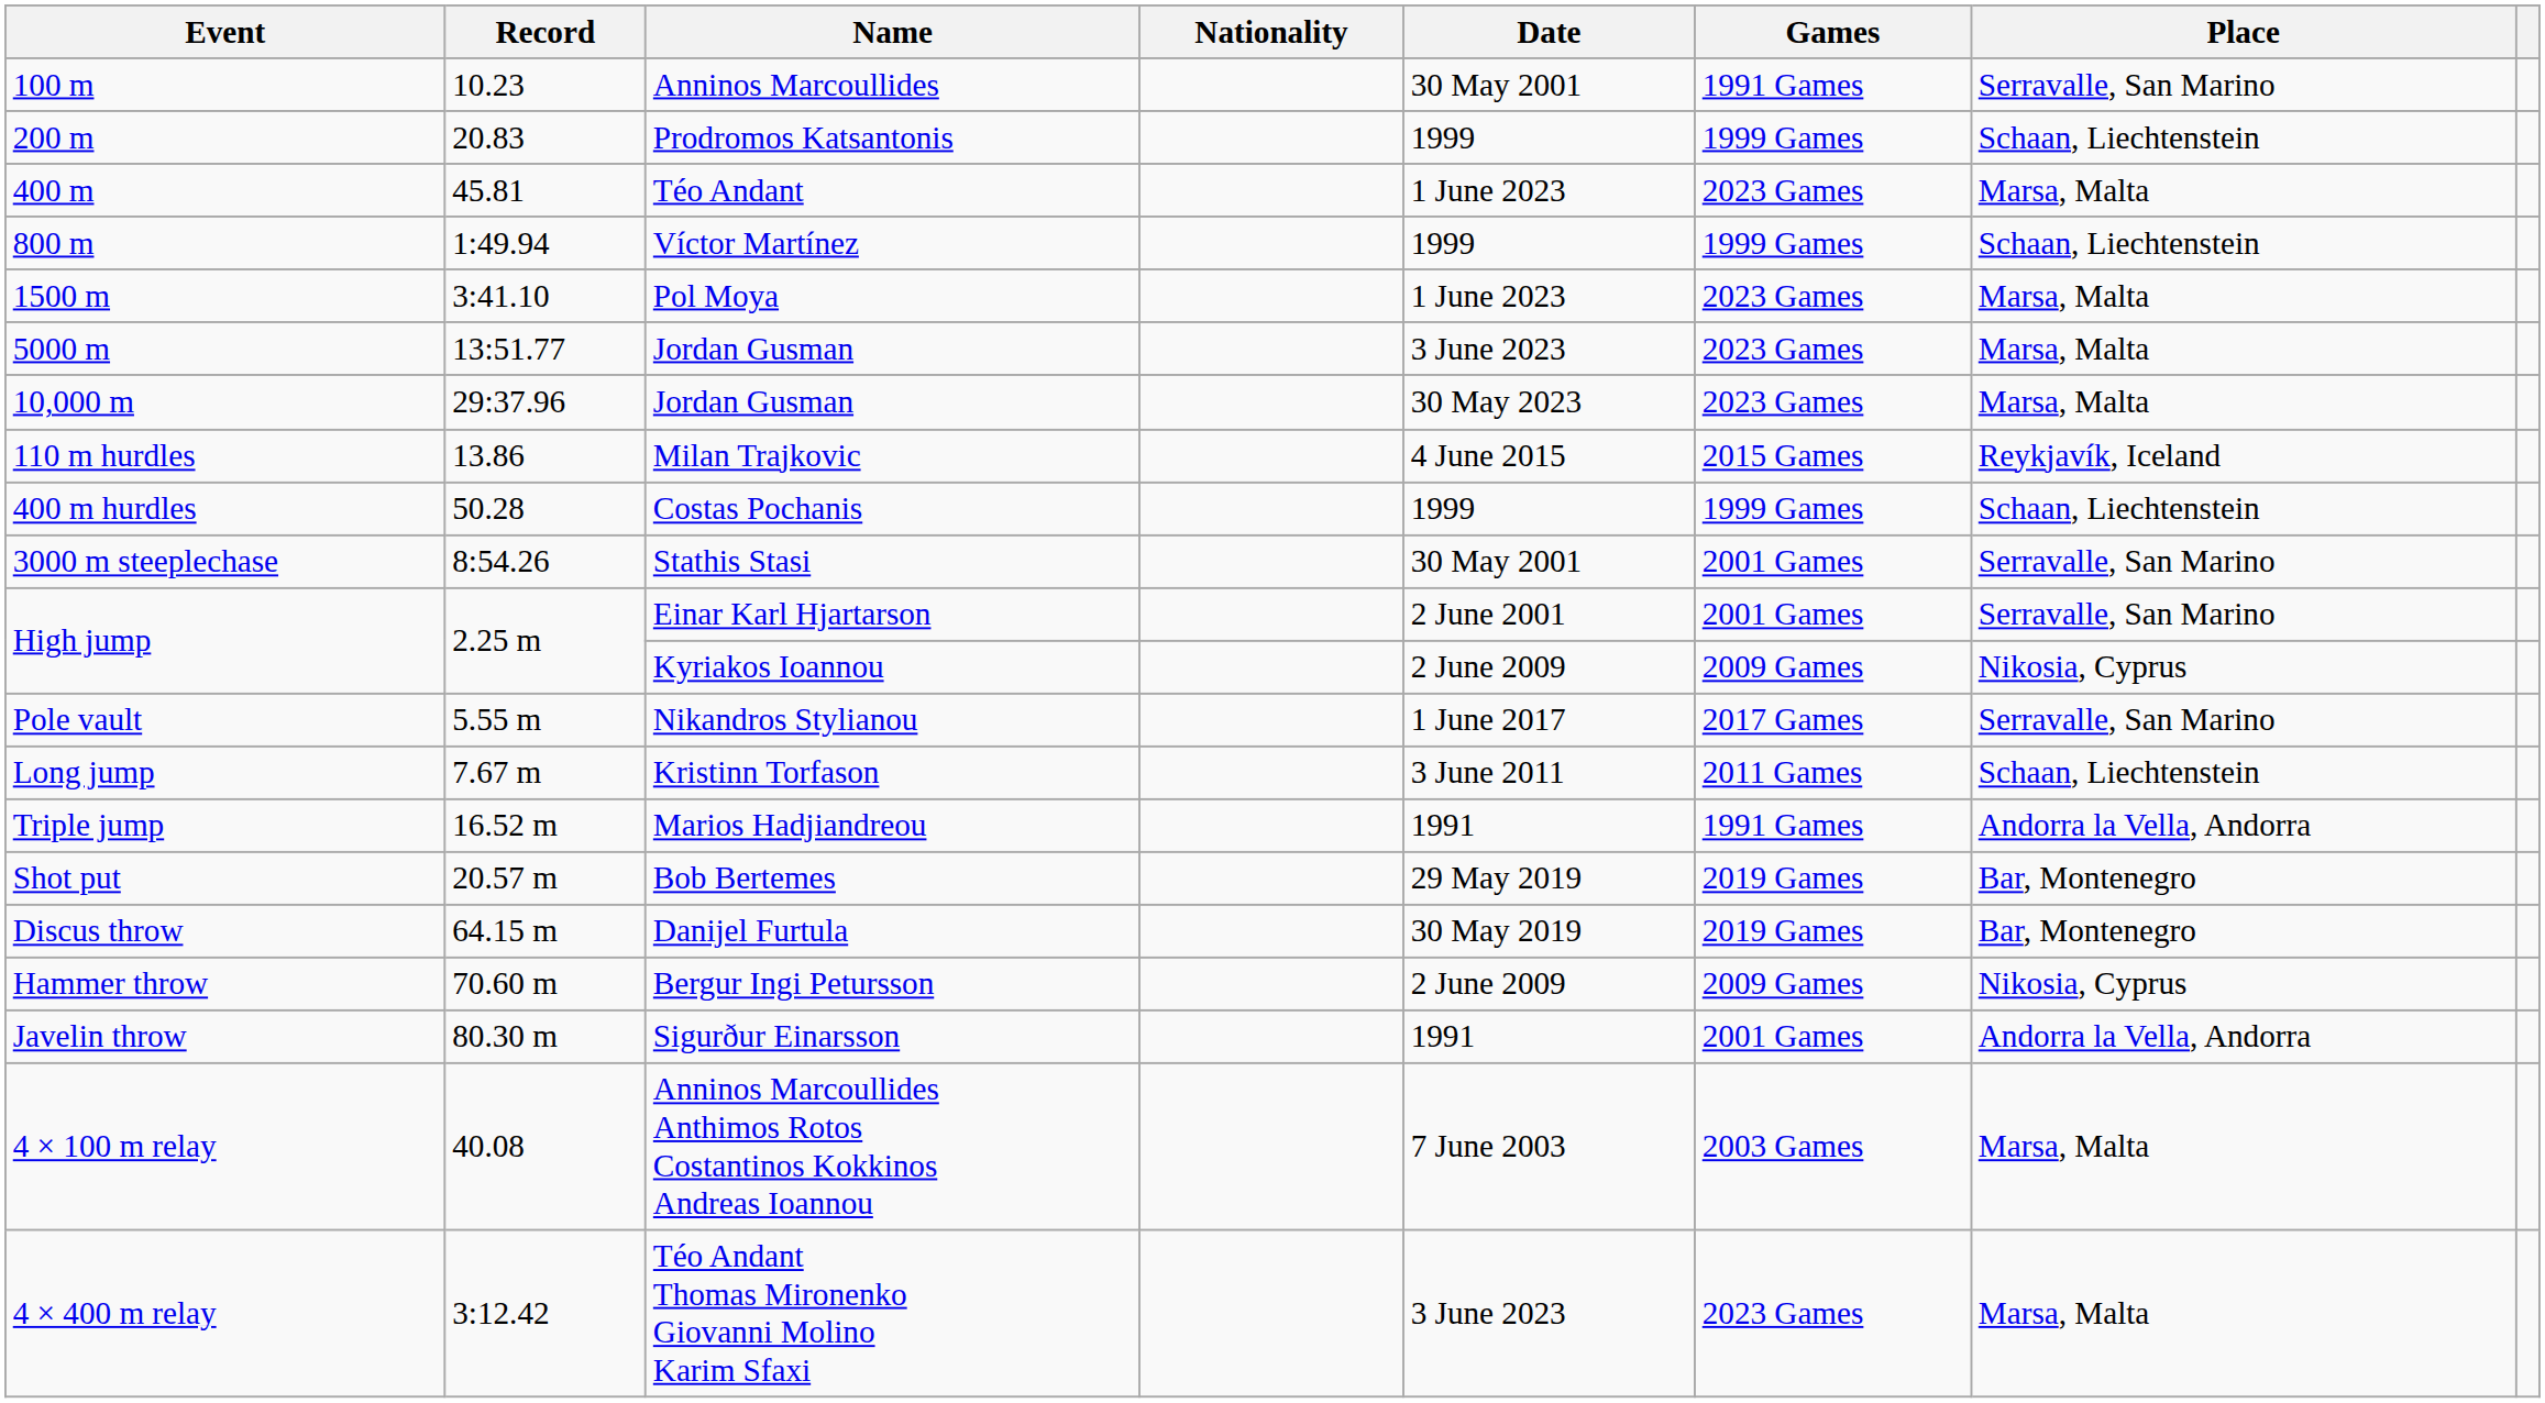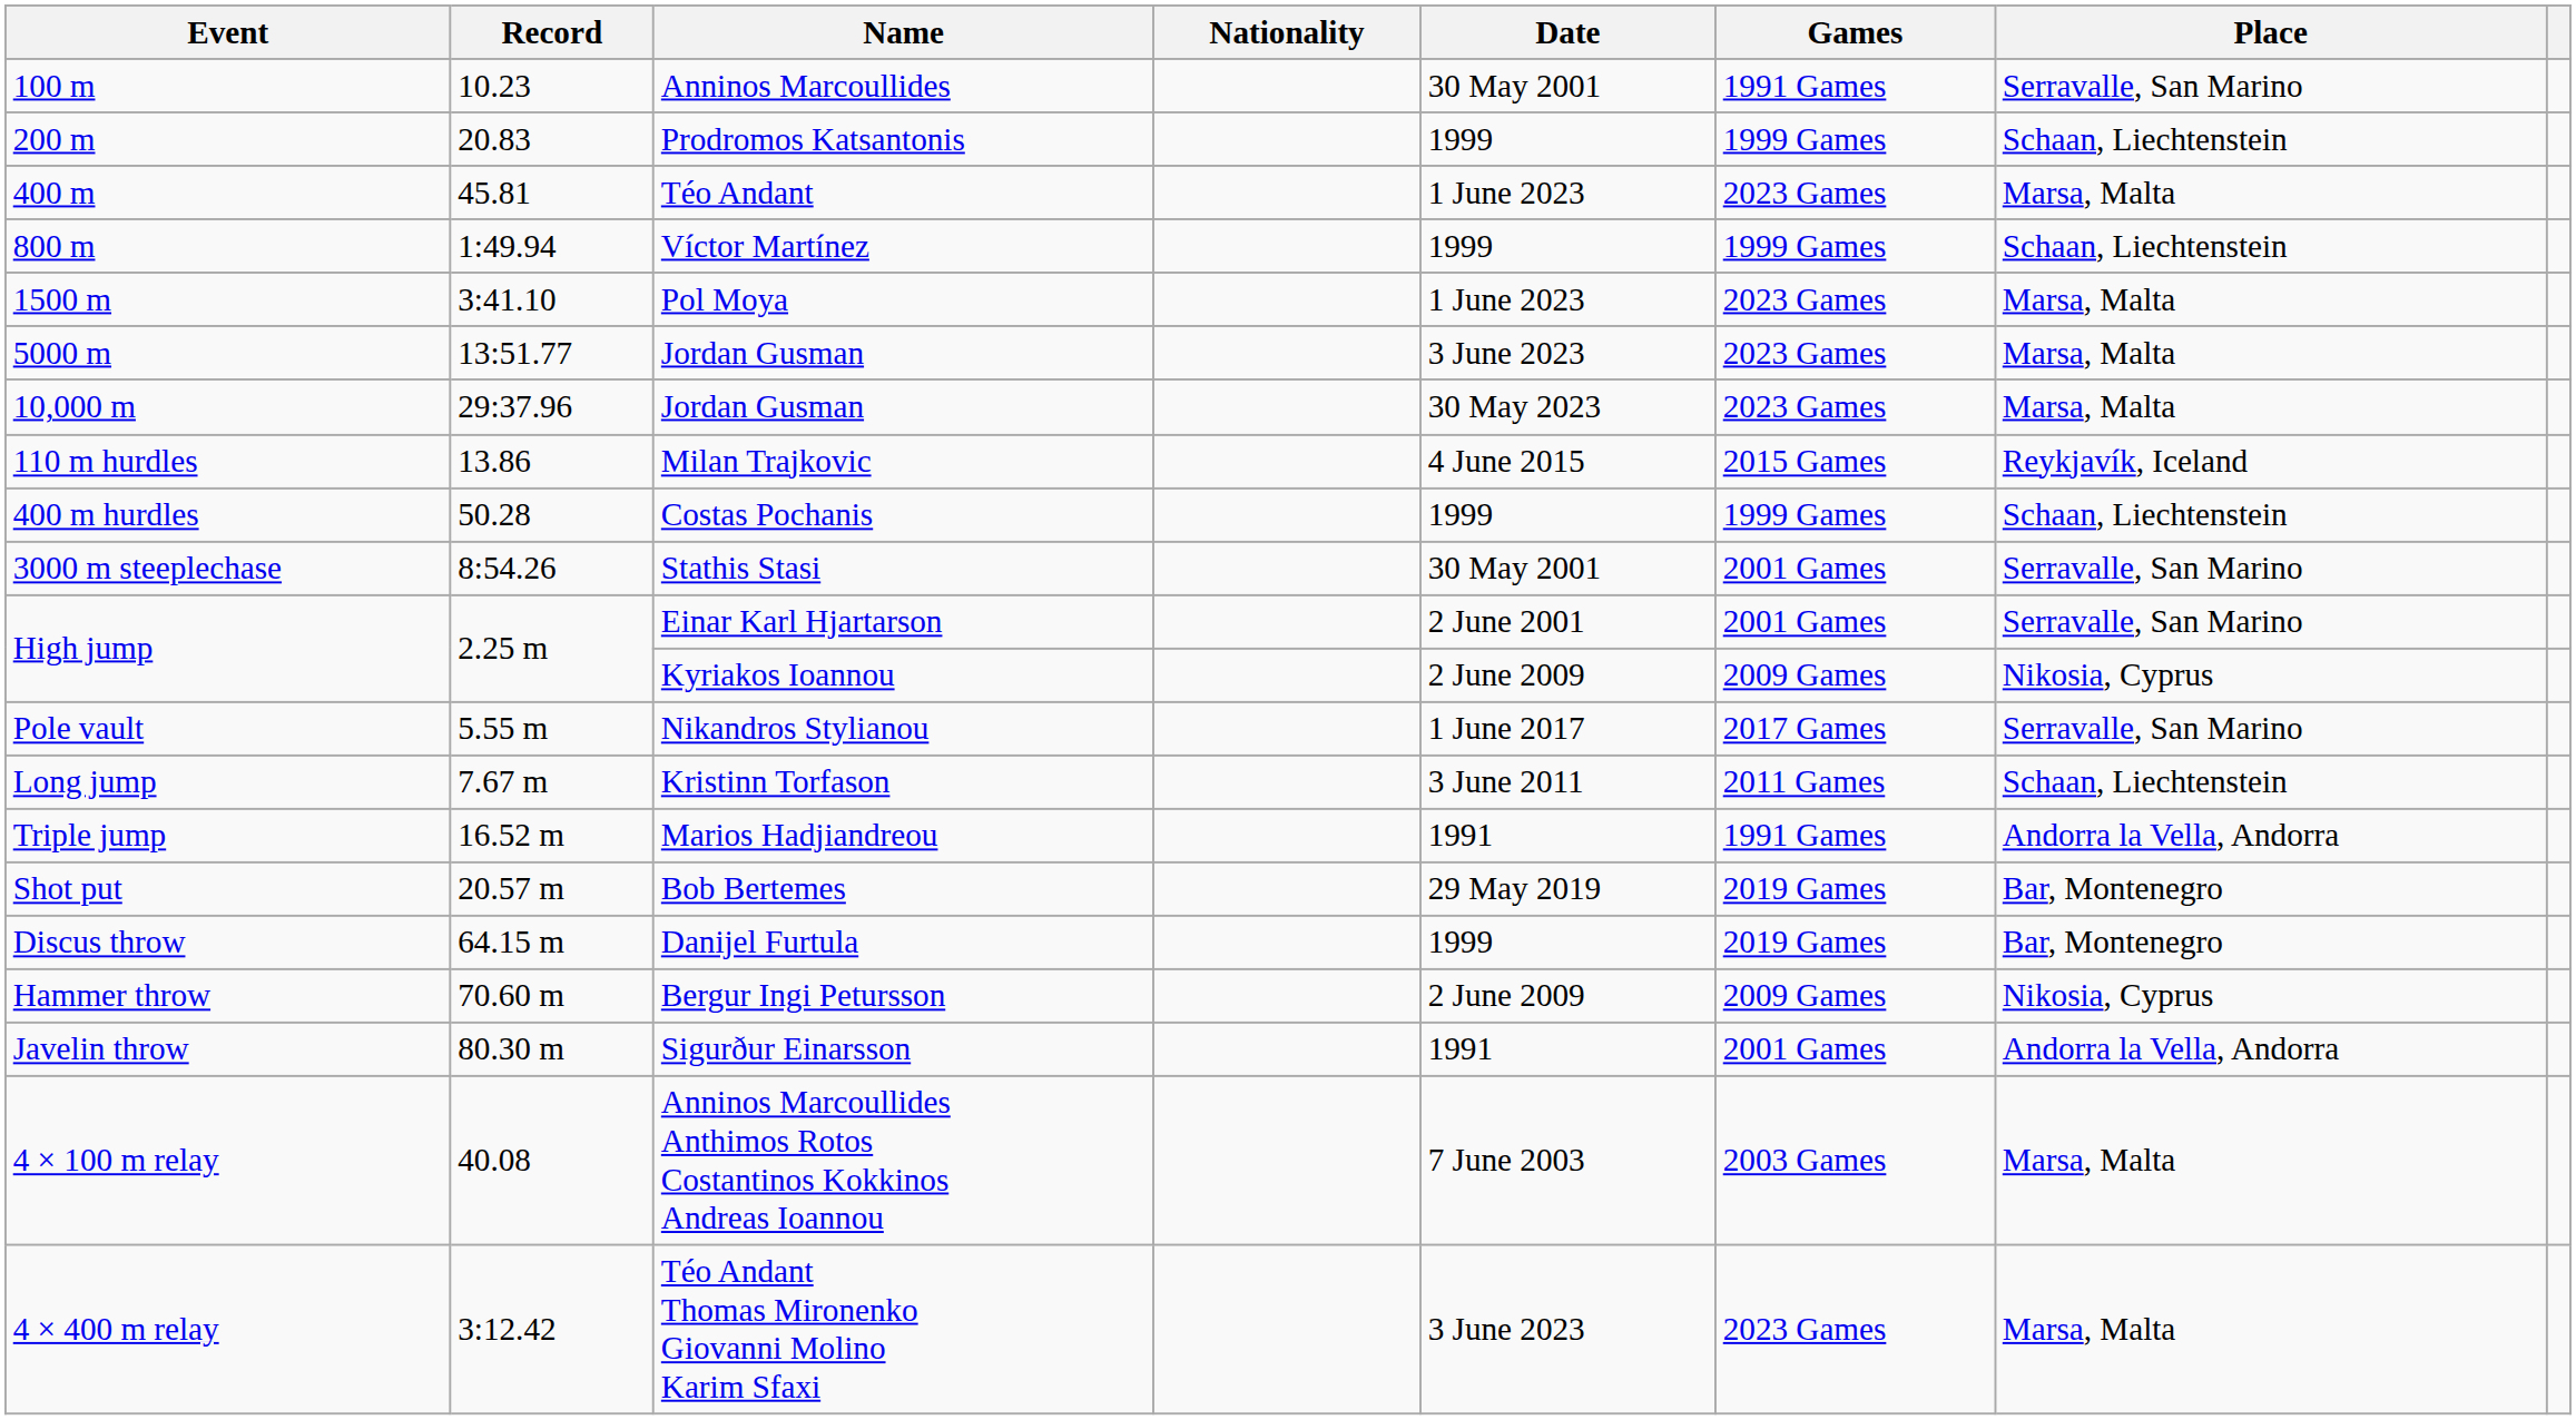Discus throw | Date: 30 May 2019 -> 1999
